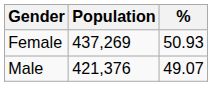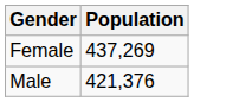- column: % | 50.93 | 49.07
